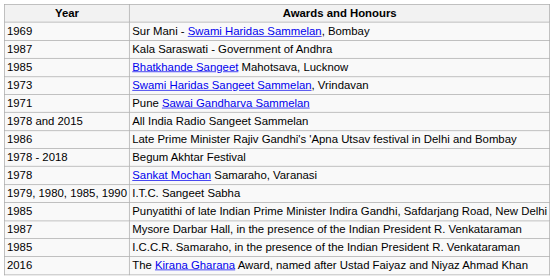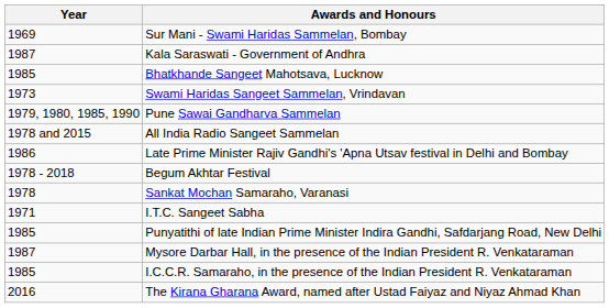Pune Sawai Gandharva Sammelan | Year: 1971 -> 1979, 1980, 1985, 1990
I.T.C. Sangeet Sabha | Year: 1979, 1980, 1985, 1990 -> 1971
